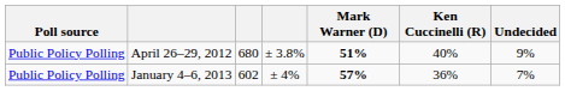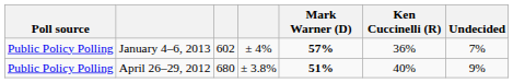rows swapped: April 26–29, 2012 <-> January 4–6, 2013
